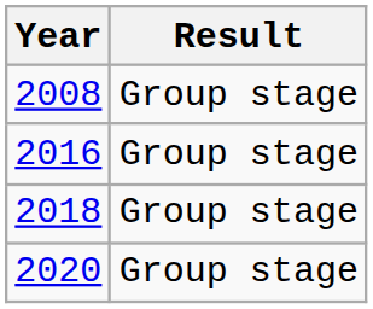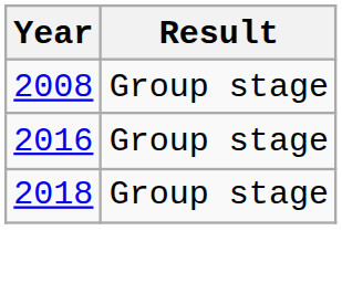- row: 2020 | Group stage
